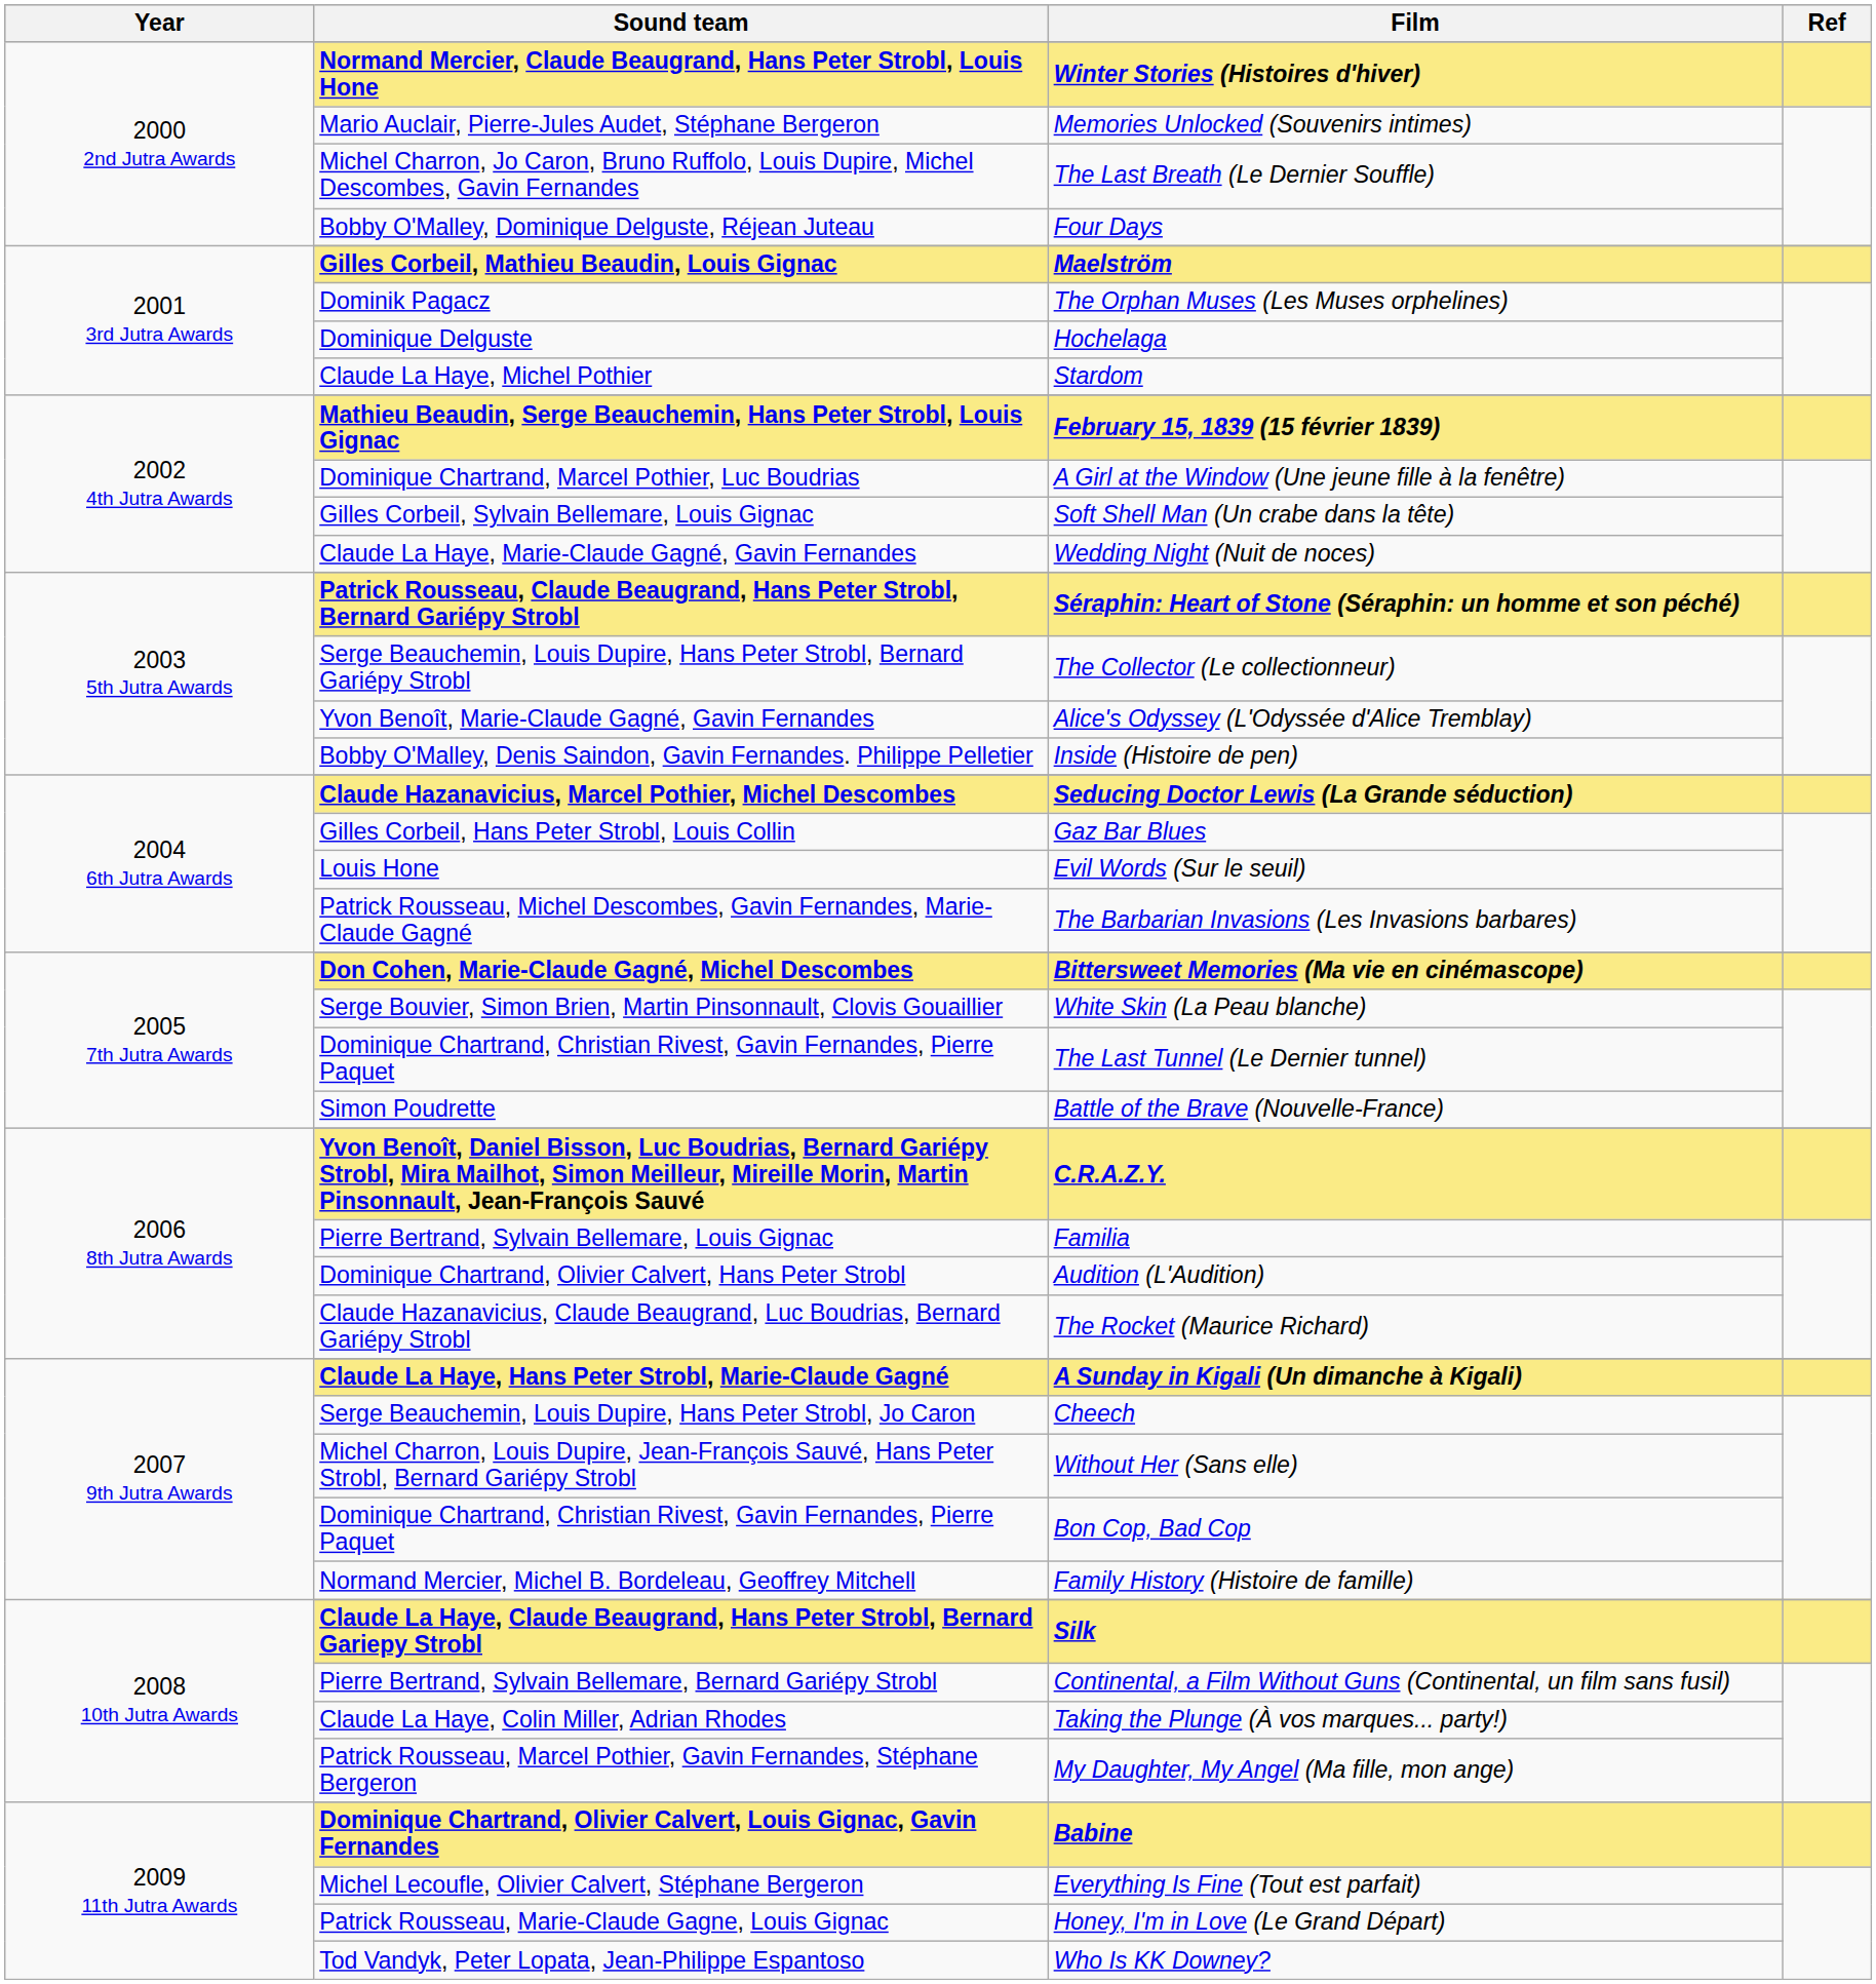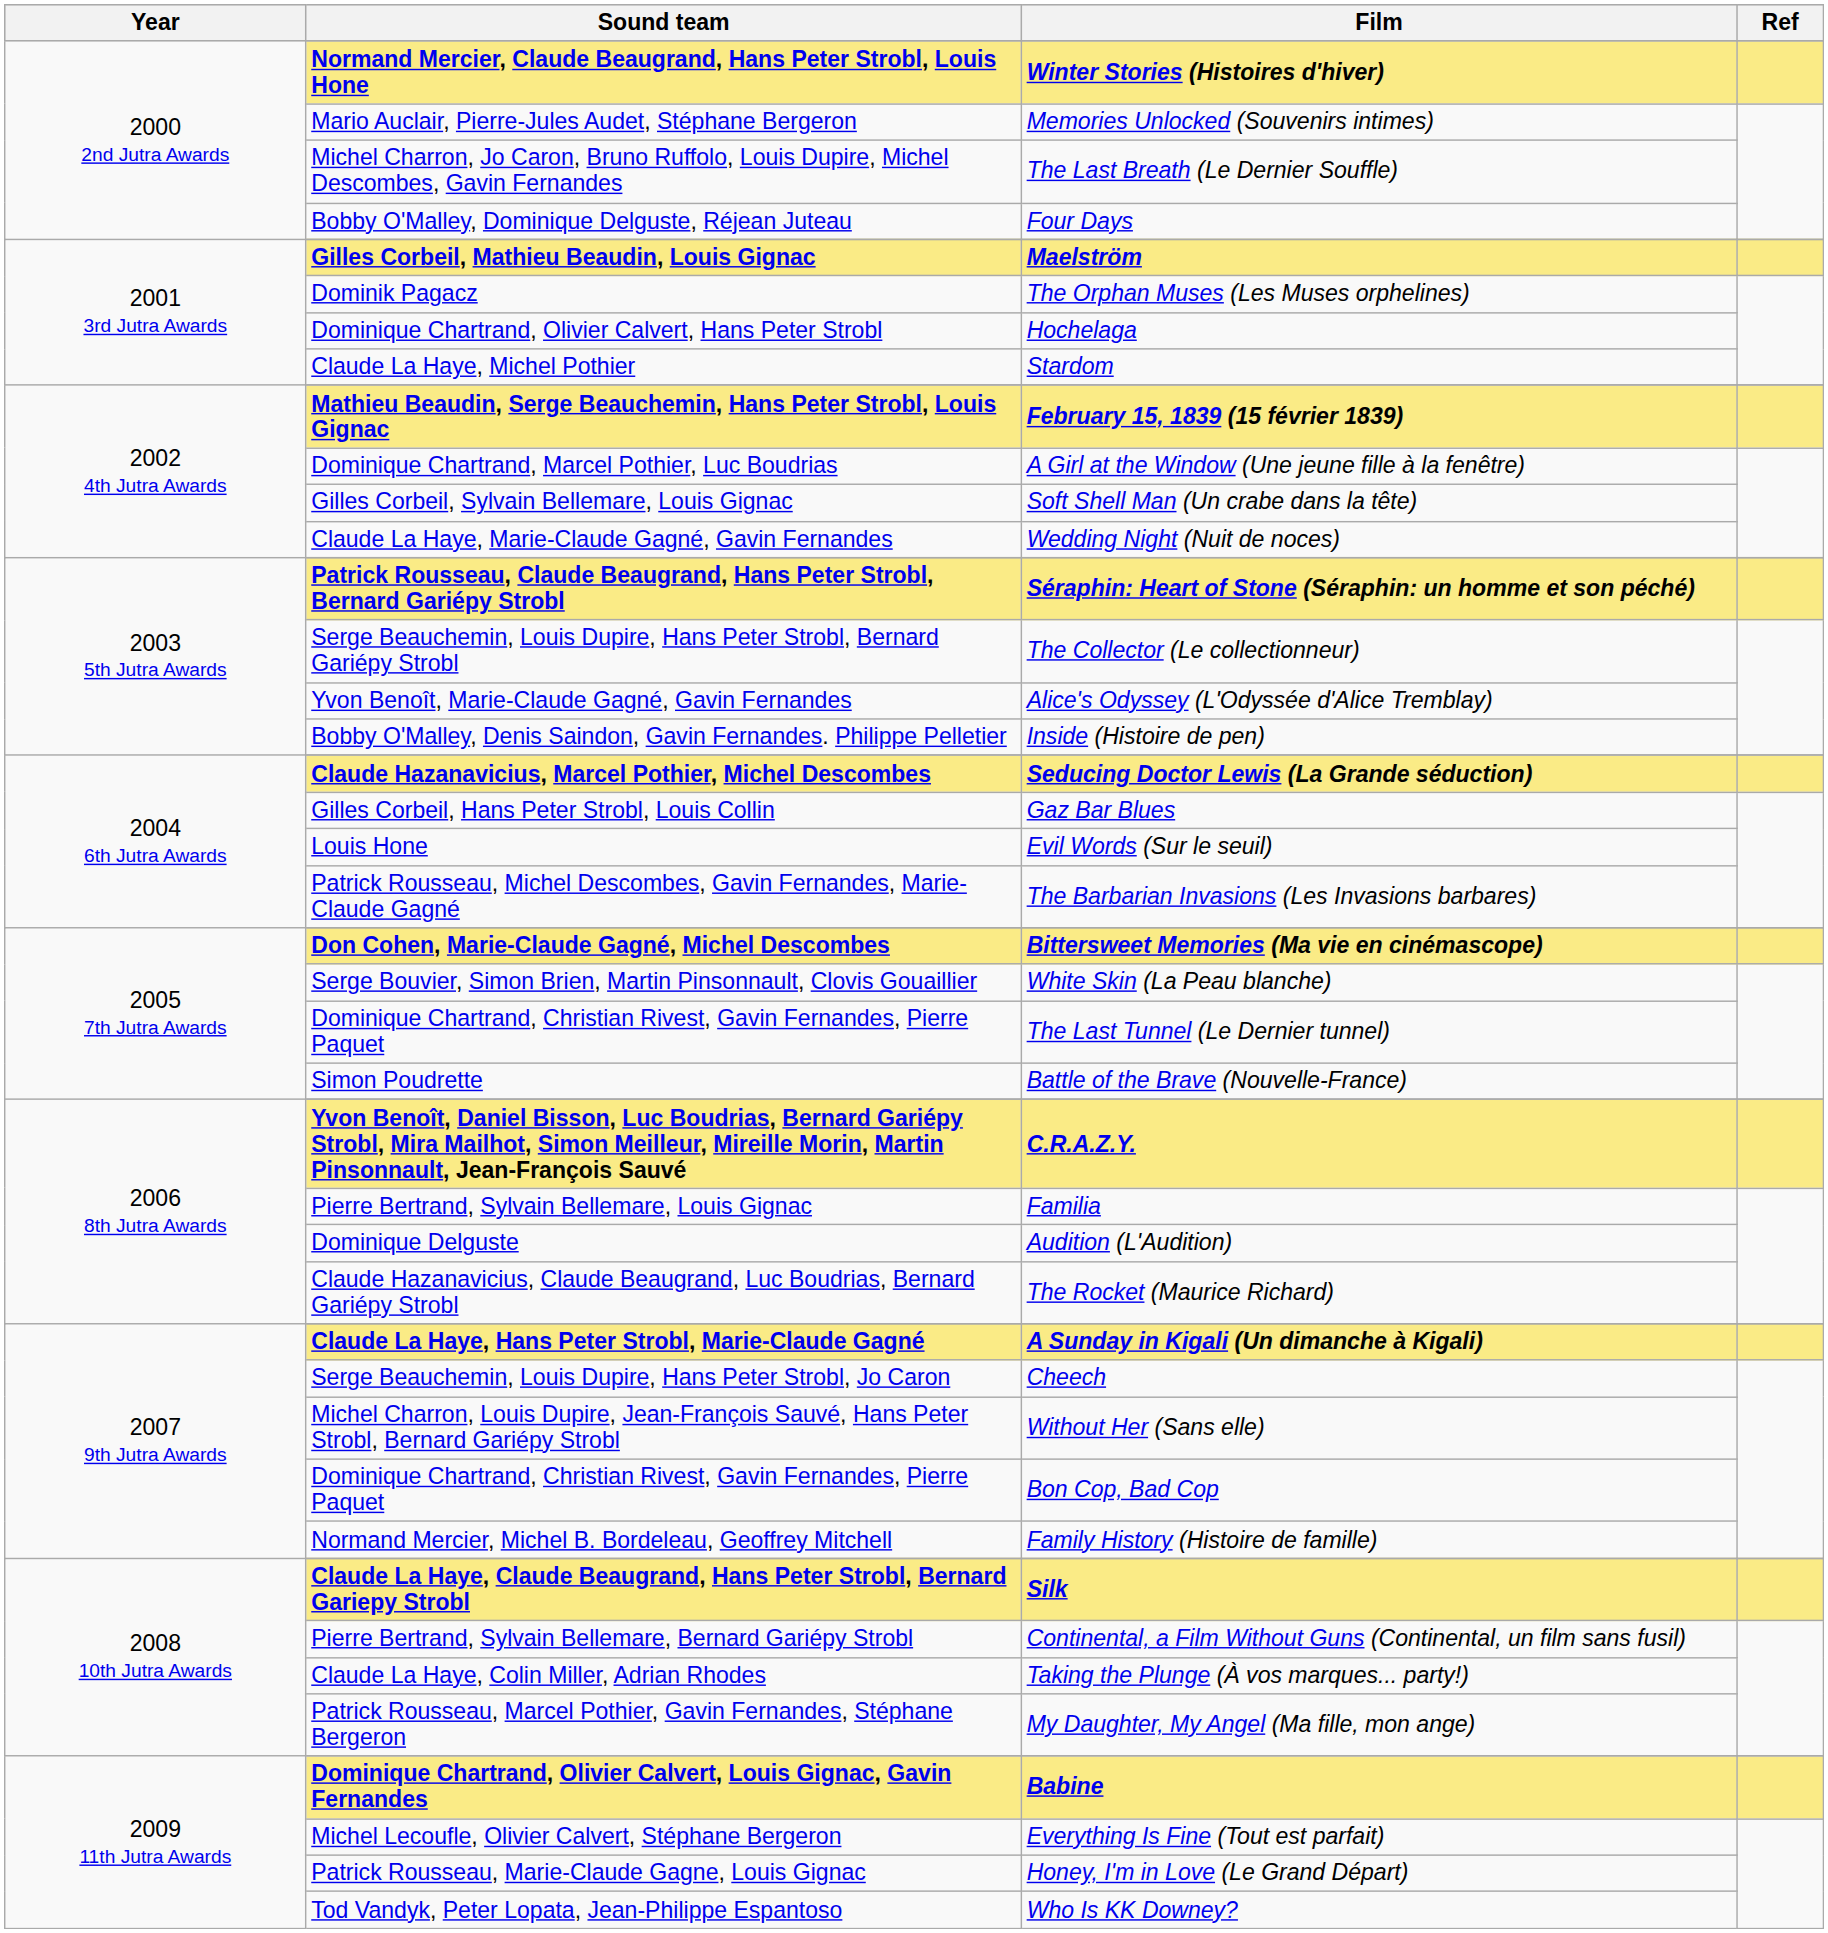Hochelaga | Sound team: Dominique Delguste -> Dominique Chartrand, Olivier Calvert, Hans Peter Strobl
Audition (L'Audition) | Sound team: Dominique Chartrand, Olivier Calvert, Hans Peter Strobl -> Dominique Delguste
